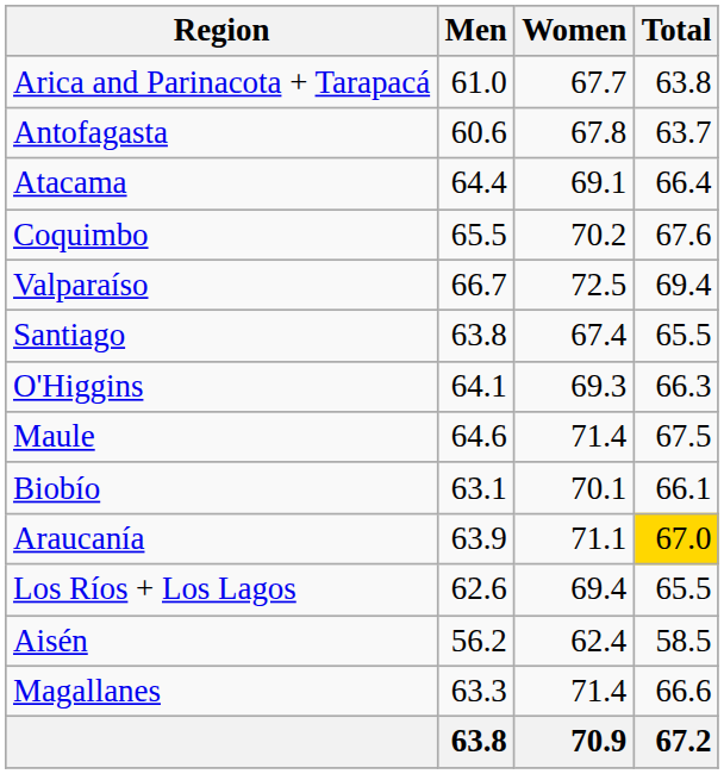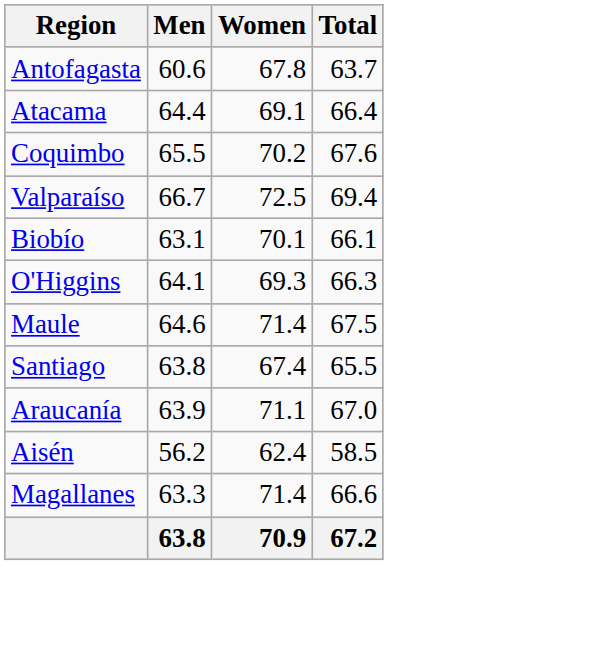- row: Arica and Parinacota + Tarapacá | 61.0 | 67.7 | 63.8
rows swapped: Santiago <-> Biobío
Araucanía | Total: gold background -> no background
- row: Los Ríos + Los Lagos | 62.6 | 69.4 | 65.5
